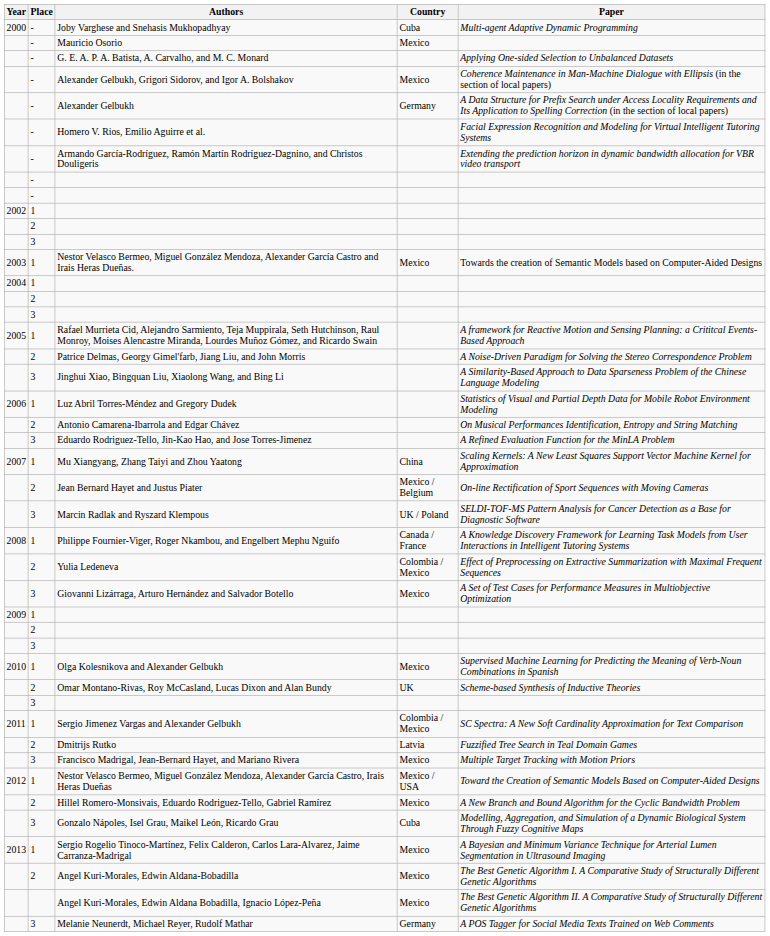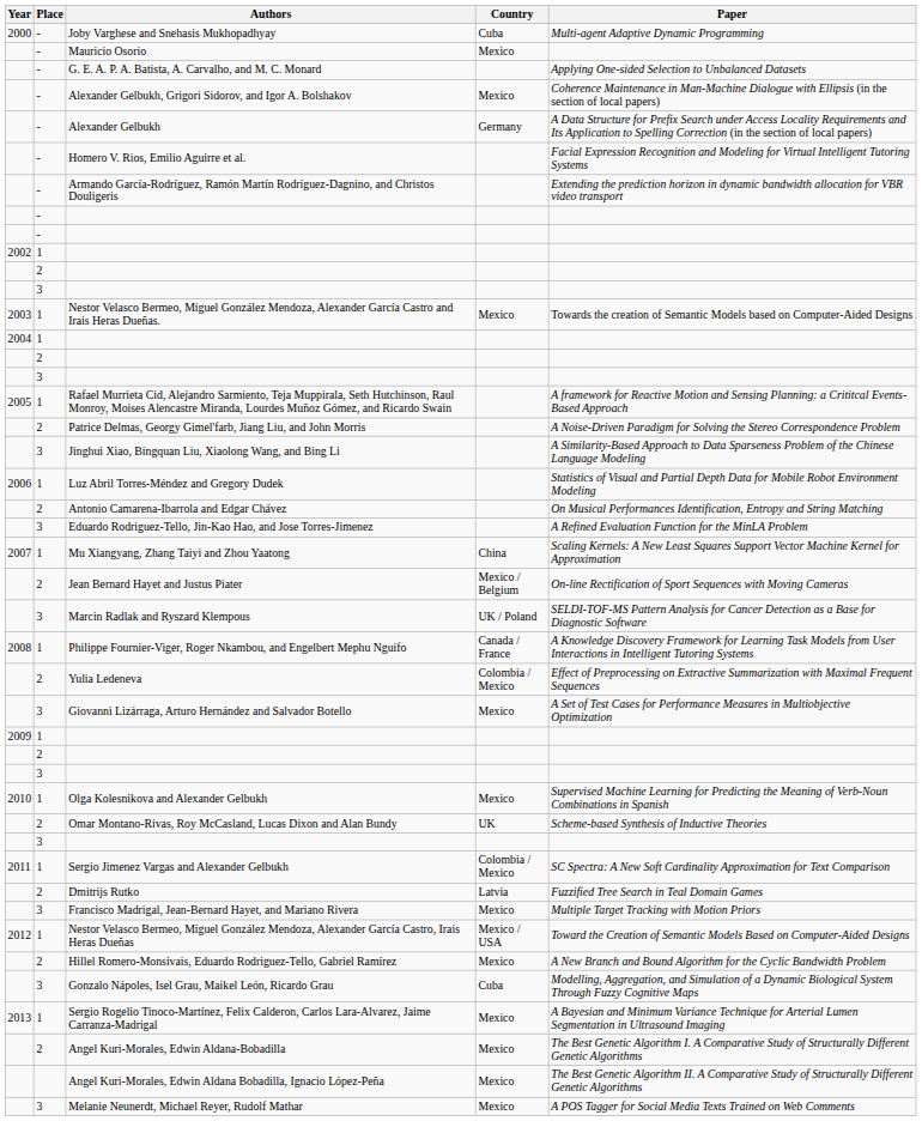Melanie Neunerdt, Michael Reyer, Rudolf Mathar | Country: Germany -> Mexico
